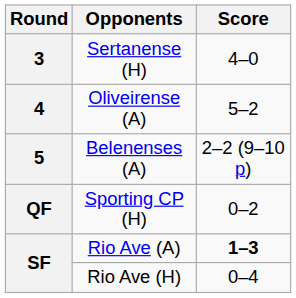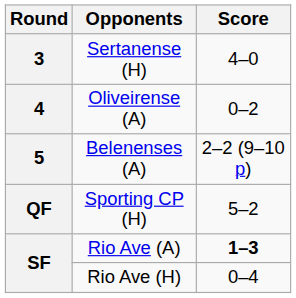Oliveirense (A) | Score: 5–2 -> 0–2
Sporting CP (H) | Score: 0–2 -> 5–2
